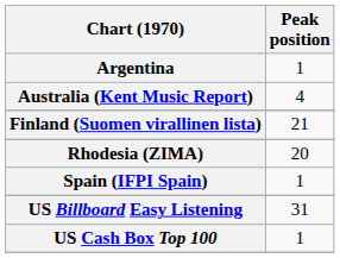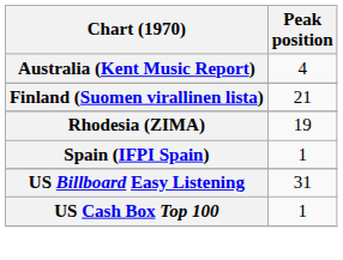- row: Argentina | 1
Rhodesia (ZIMA) | Peak position: 20 -> 19
